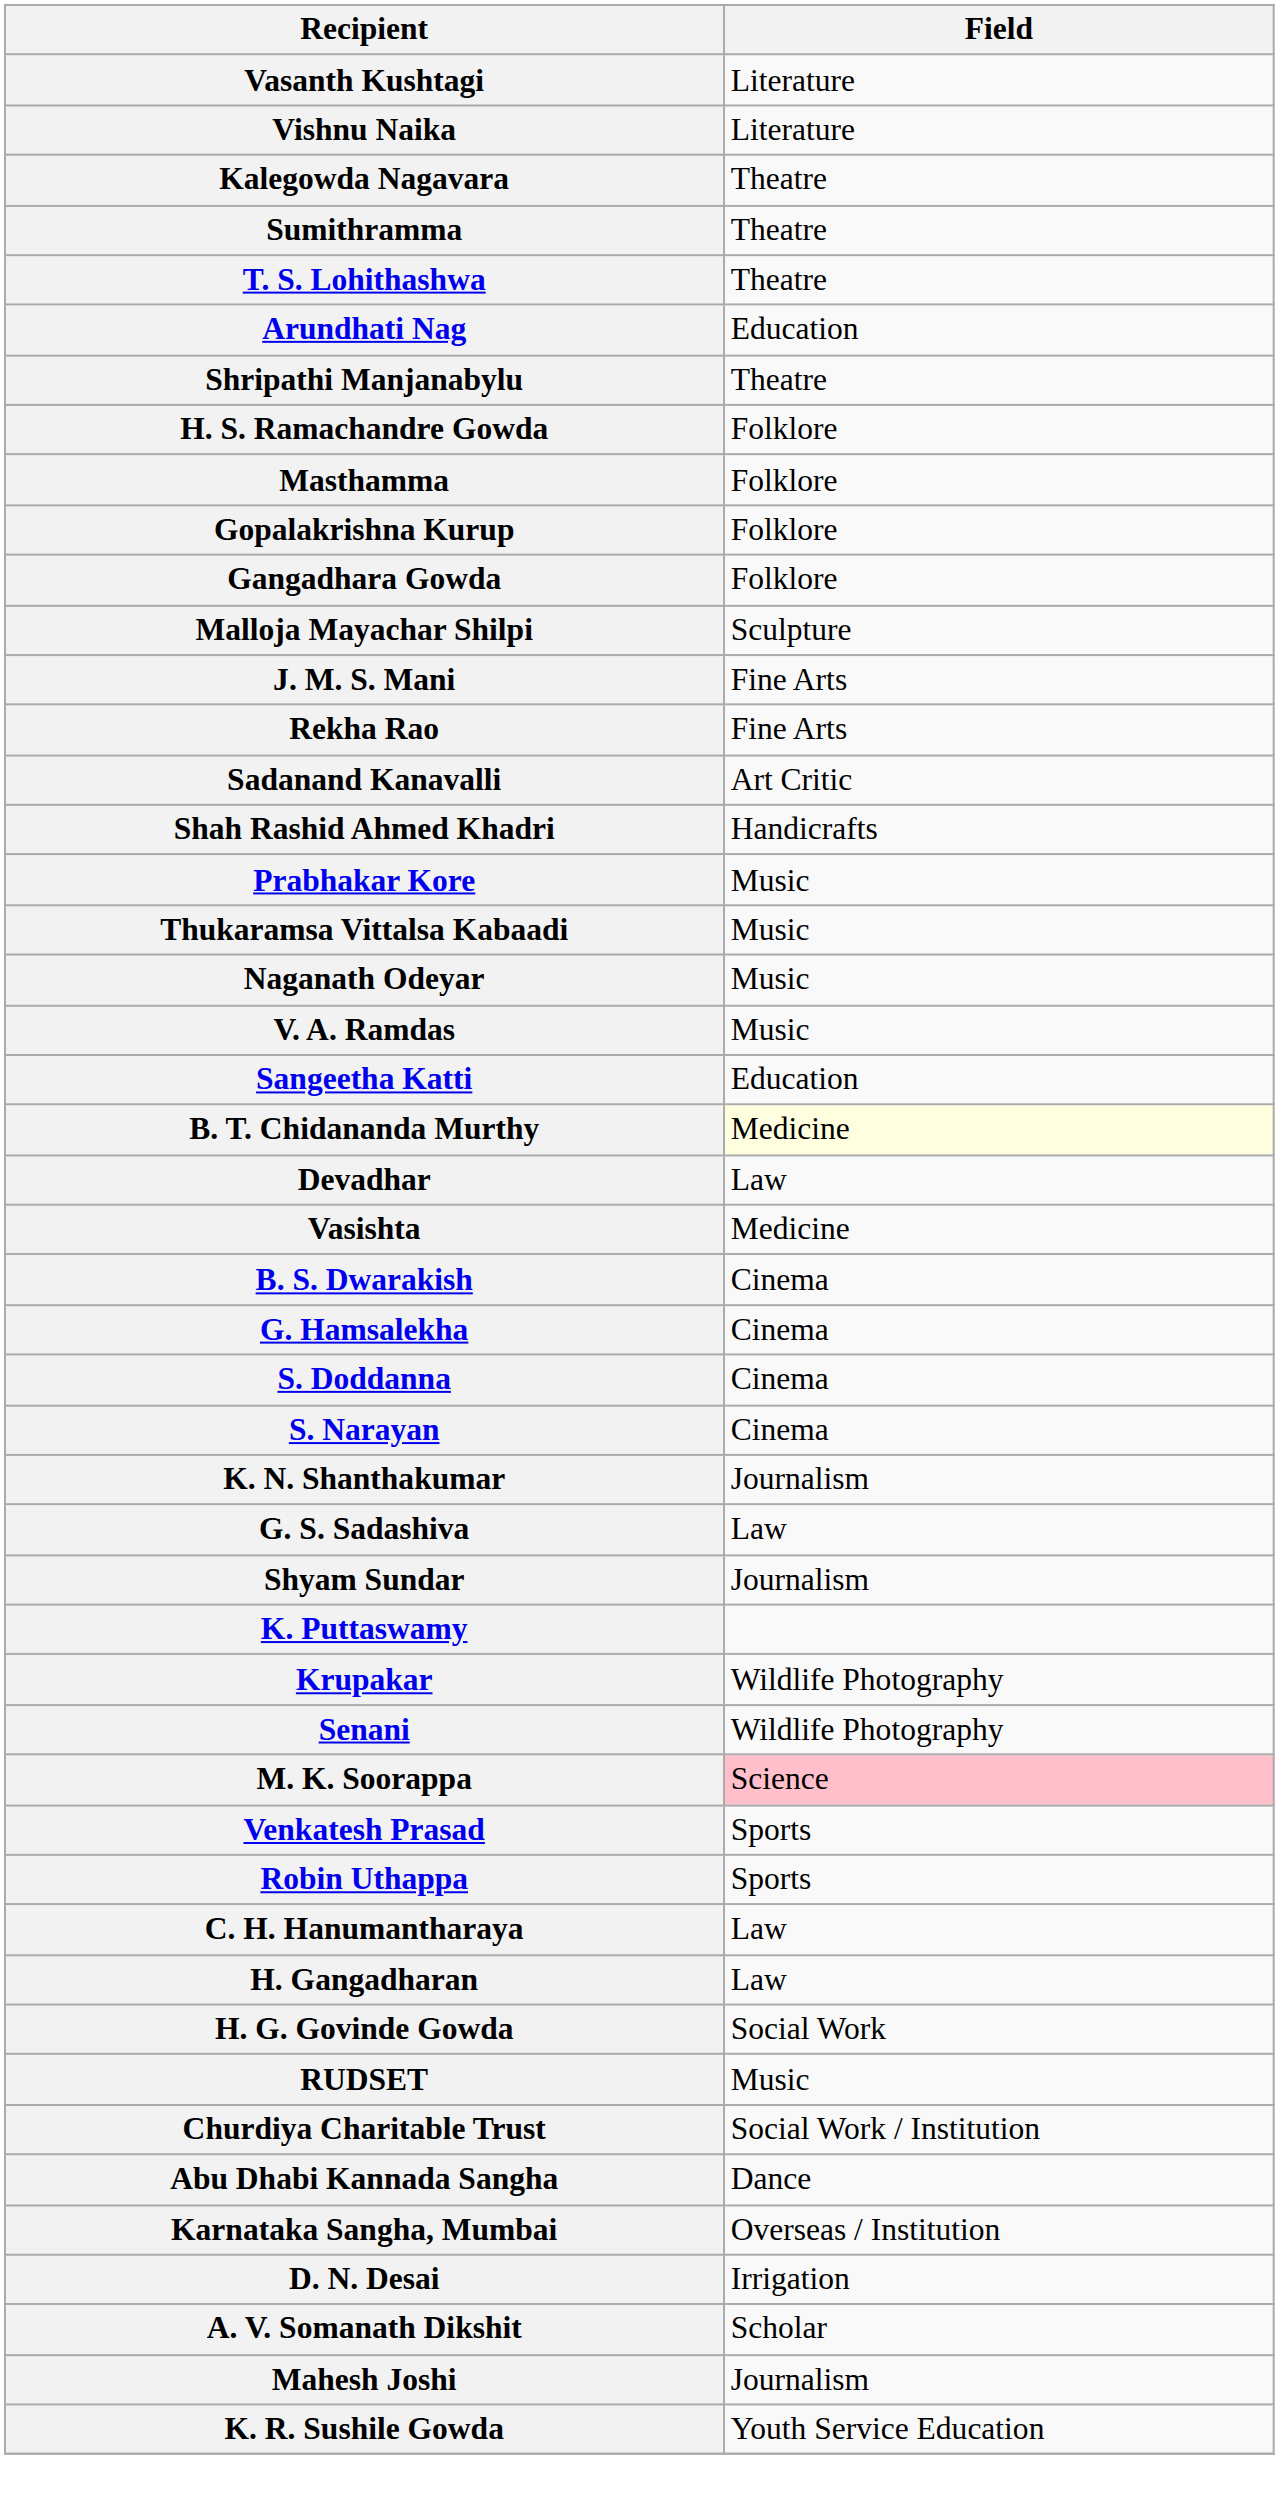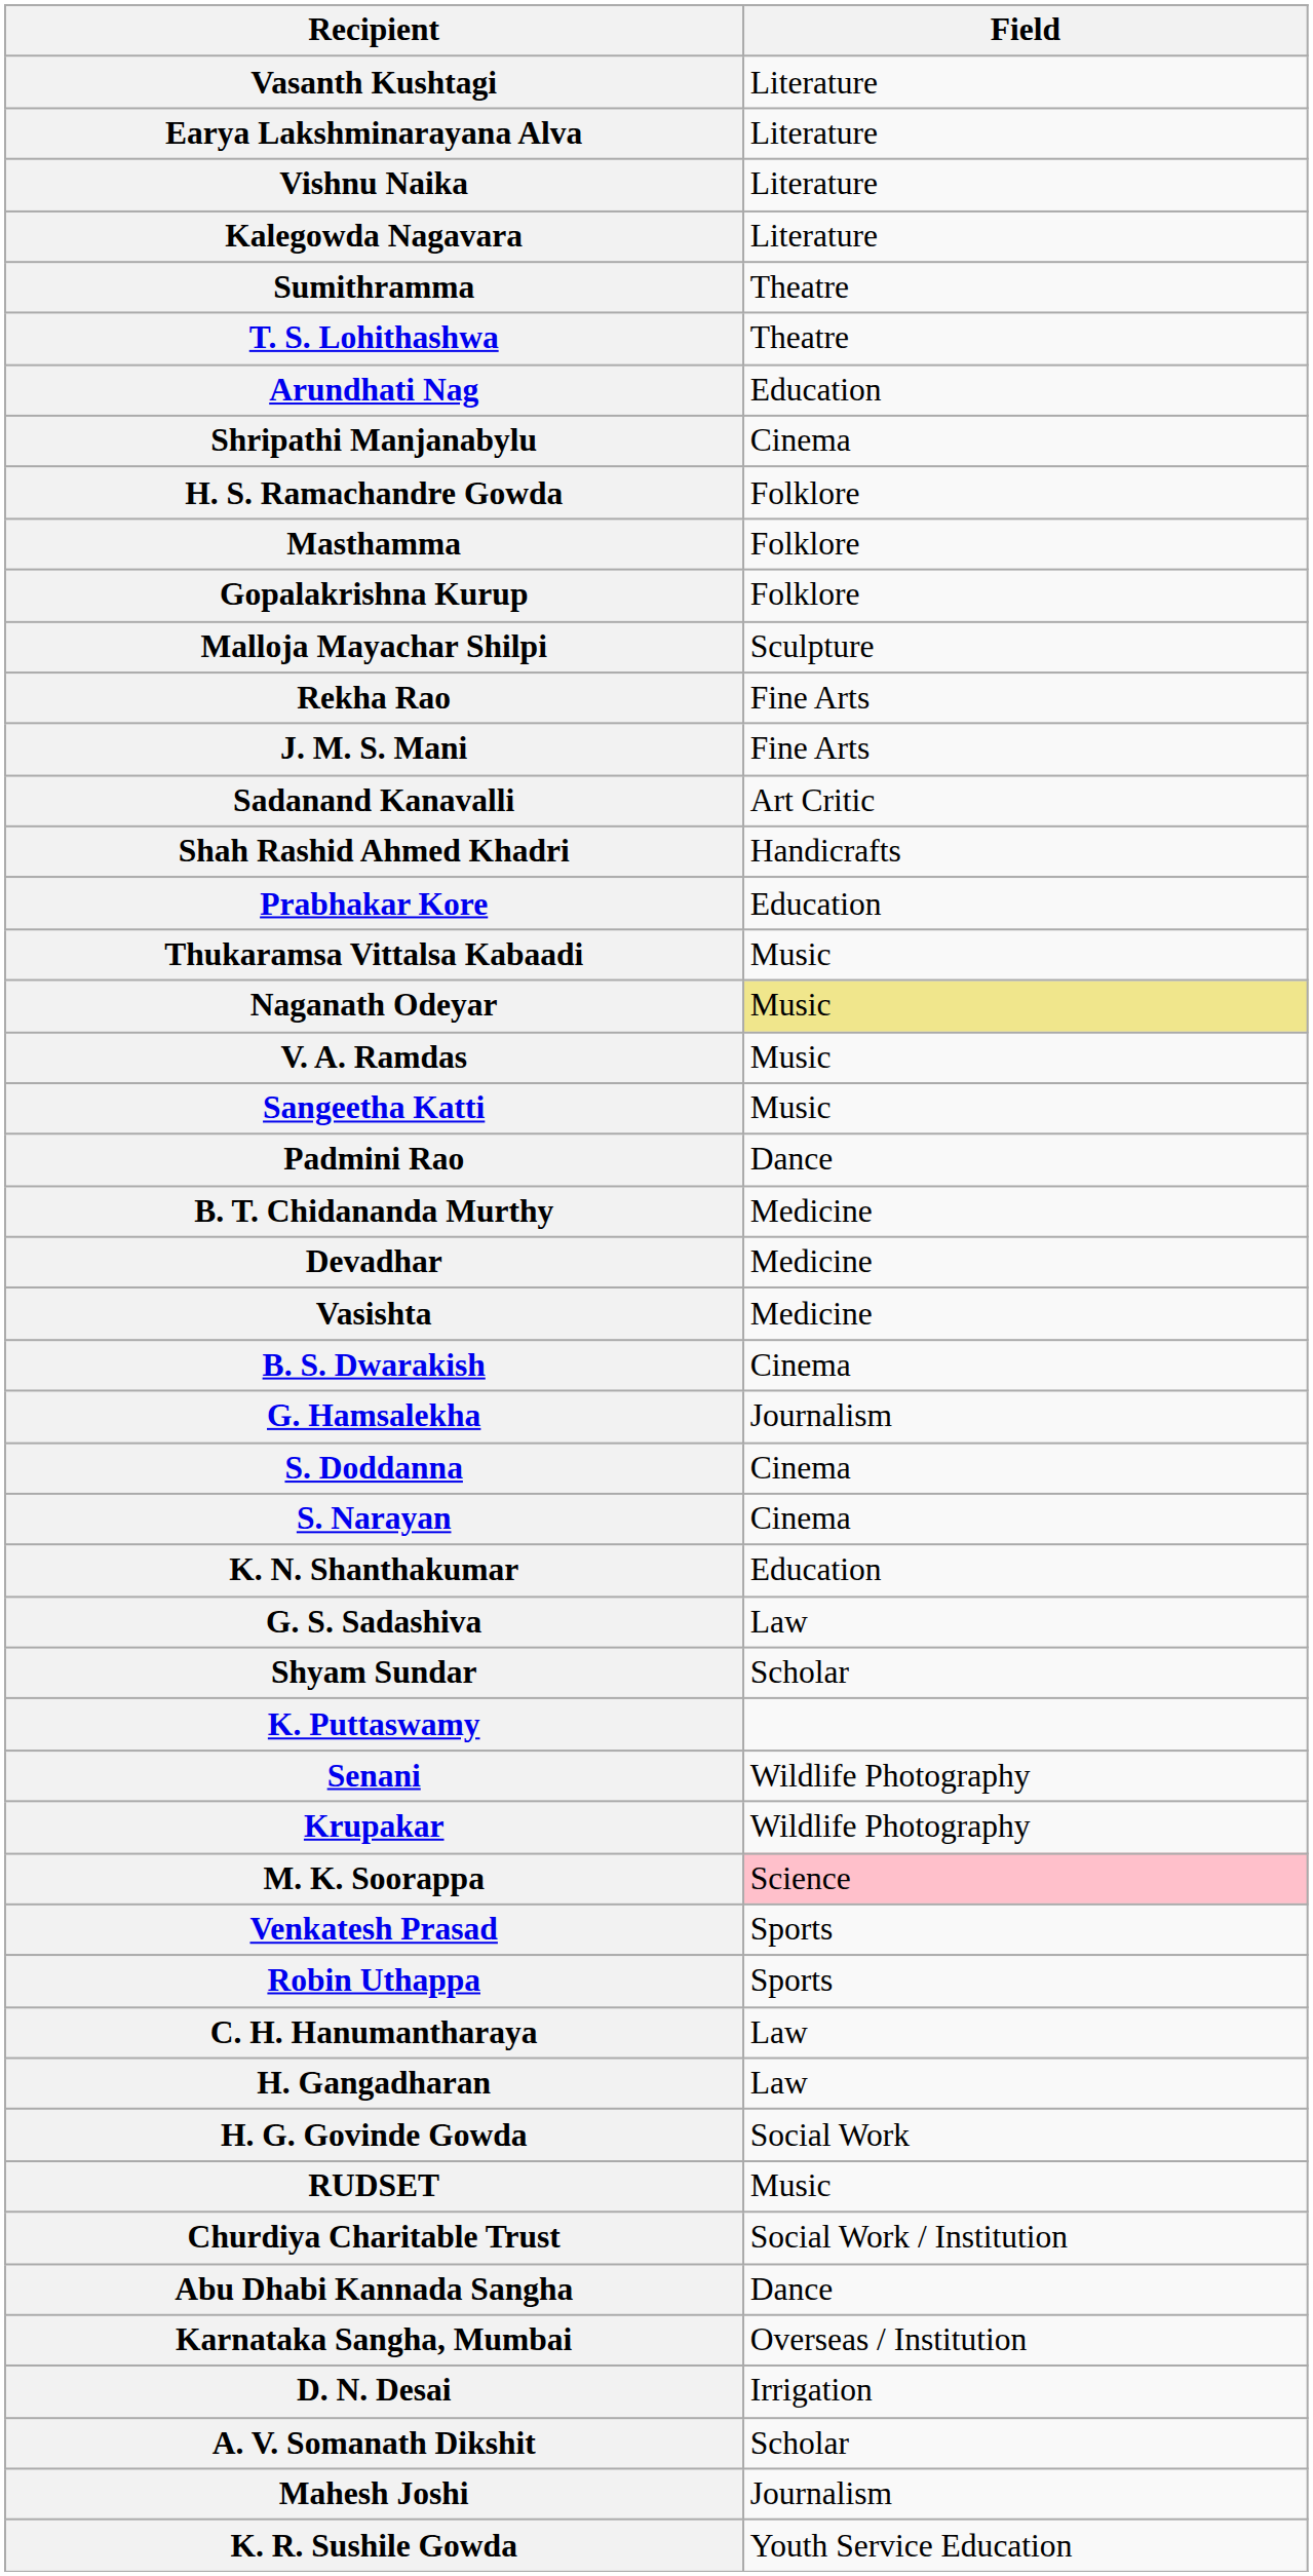+ row: Earya Lakshminarayana Alva | Literature
Kalegowda Nagavara | Field: Theatre -> Literature
Shripathi Manjanabylu | Field: Theatre -> Cinema
- row: Gangadhara Gowda | Folklore
rows swapped: Rekha Rao <-> J. M. S. Mani
Prabhakar Kore | Field: Music -> Education
Naganath Odeyar | Field: no background -> khaki background
Sangeetha Katti | Field: Education -> Music
+ row: Padmini Rao | Dance
B. T. Chidananda Murthy | Field: lightyellow background -> no background
Devadhar | Field: Law -> Medicine
G. Hamsalekha | Field: Cinema -> Journalism
K. N. Shanthakumar | Field: Journalism -> Education
Shyam Sundar | Field: Journalism -> Scholar
rows swapped: Krupakar <-> Senani
